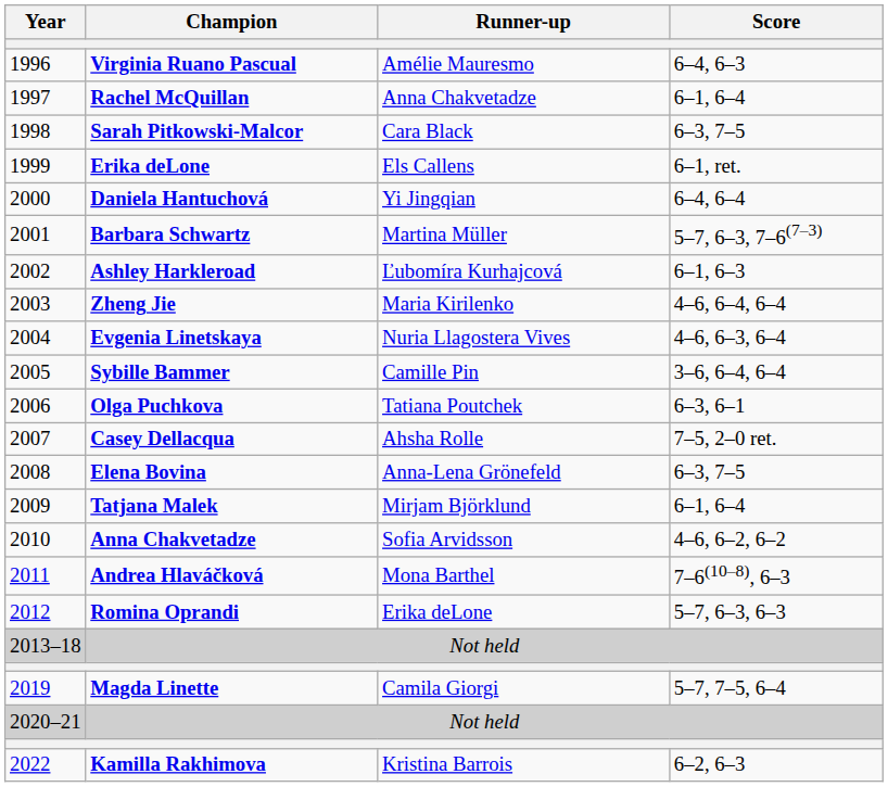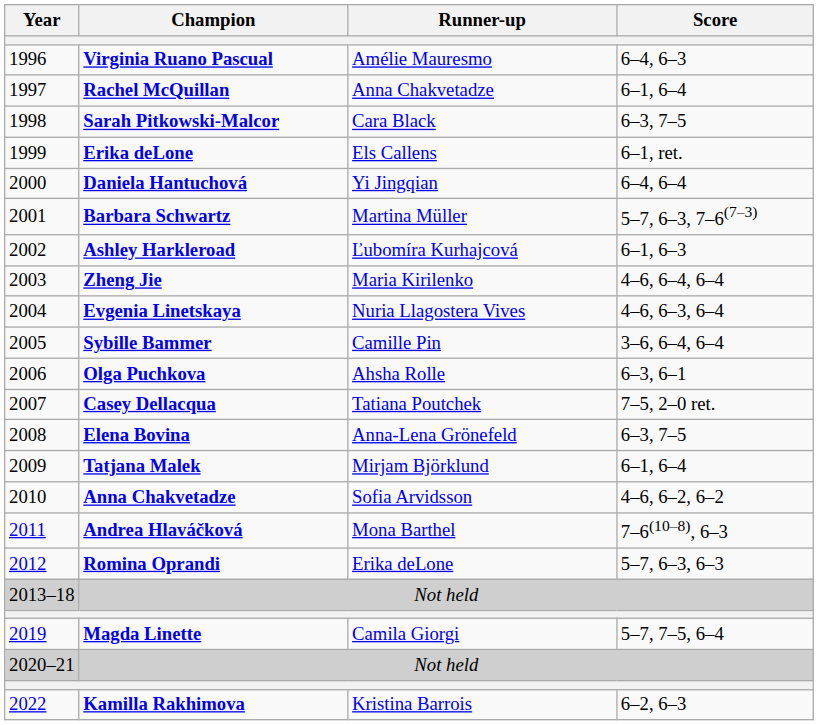Olga Puchkova | Runner-up: Tatiana Poutchek -> Ahsha Rolle
Casey Dellacqua | Runner-up: Ahsha Rolle -> Tatiana Poutchek
